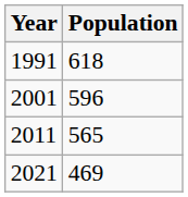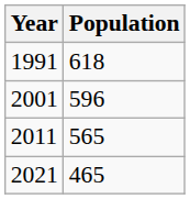2021 | Population: 469 -> 465
